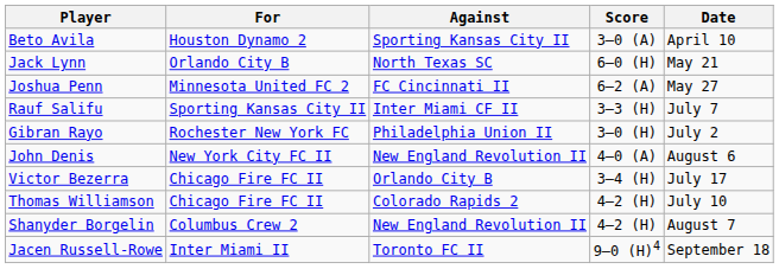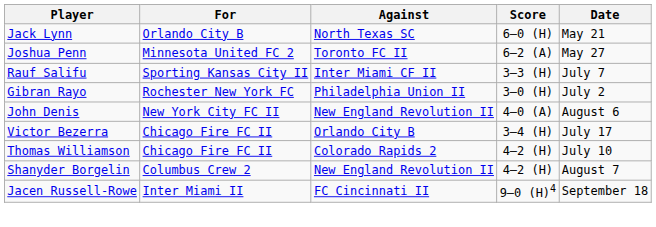- row: Beto Avila | Houston Dynamo 2 | Sporting Kansas City II | 3–0 (A) | April 10
Joshua Penn | Against: FC Cincinnati II -> Toronto FC II
Jacen Russell-Rowe | Against: Toronto FC II -> FC Cincinnati II
